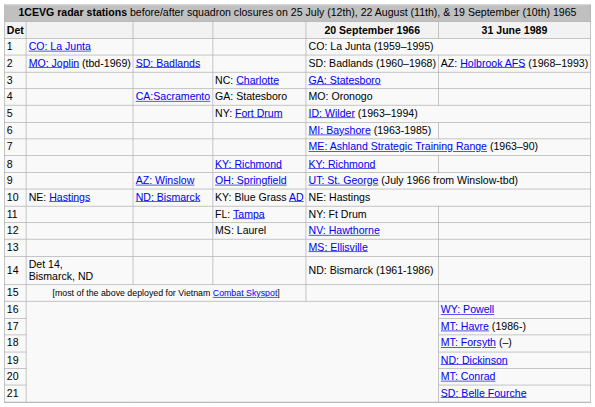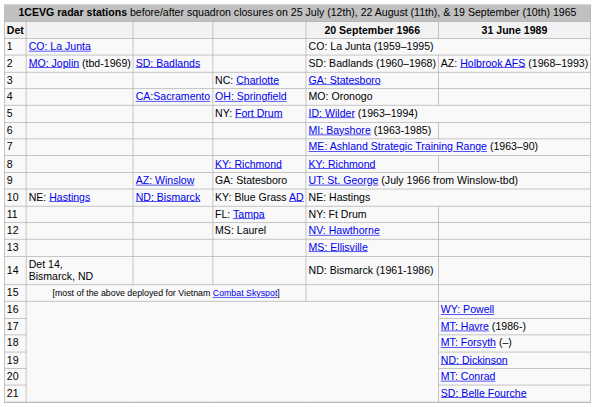4 | column 4: GA: Statesboro -> OH: Springfield
9 | column 4: OH: Springfield -> GA: Statesboro
